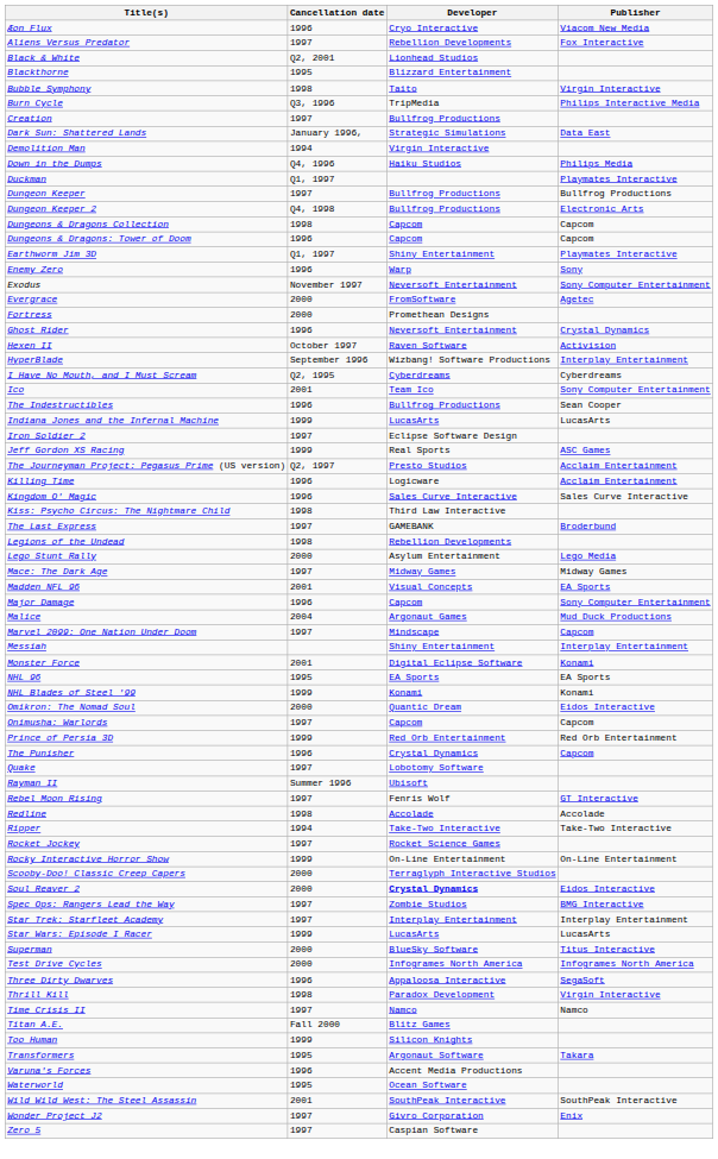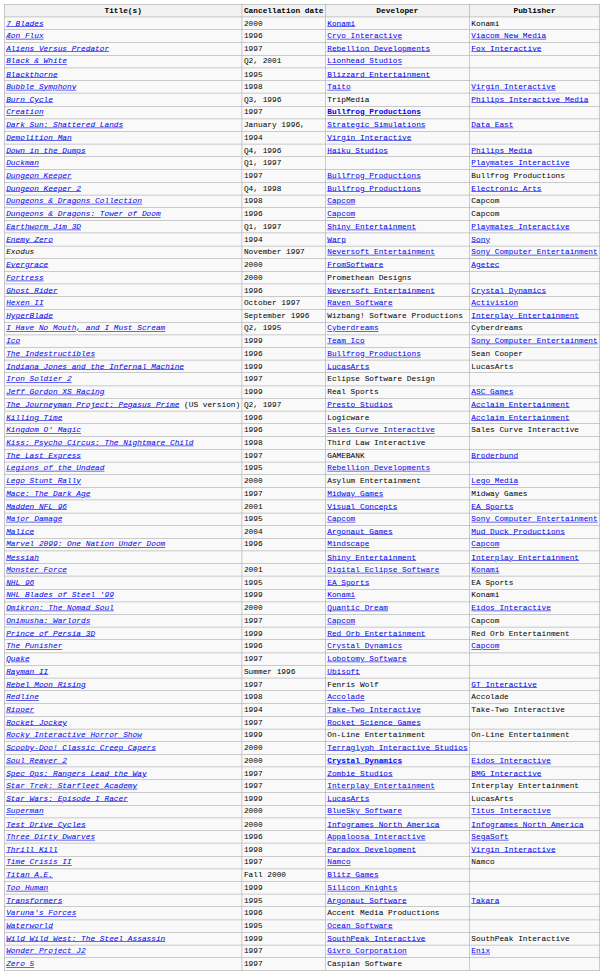+ row: 7 Blades | 2000 | Konami | Konami
Creation | Developer: normal -> bold
Enemy Zero | Cancellation date: 1996 -> 1994
Ico | Cancellation date: 2001 -> 1999
Legions of the Undead | Cancellation date: 1998 -> 1995
Major Damage | Cancellation date: 1996 -> 1995
Marvel 2099: One Nation Under Doom | Cancellation date: 1997 -> 1996
Wild Wild West: The Steel Assassin | Cancellation date: 2001 -> 1999
